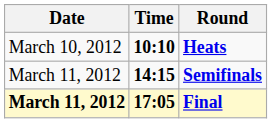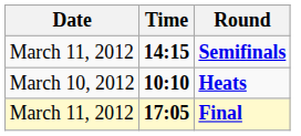rows swapped: Heats <-> Semifinals
Final | Date: bold -> normal
